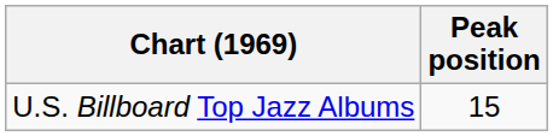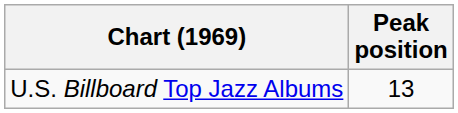U.S. Billboard Top Jazz Albums | Peak position: 15 -> 13
